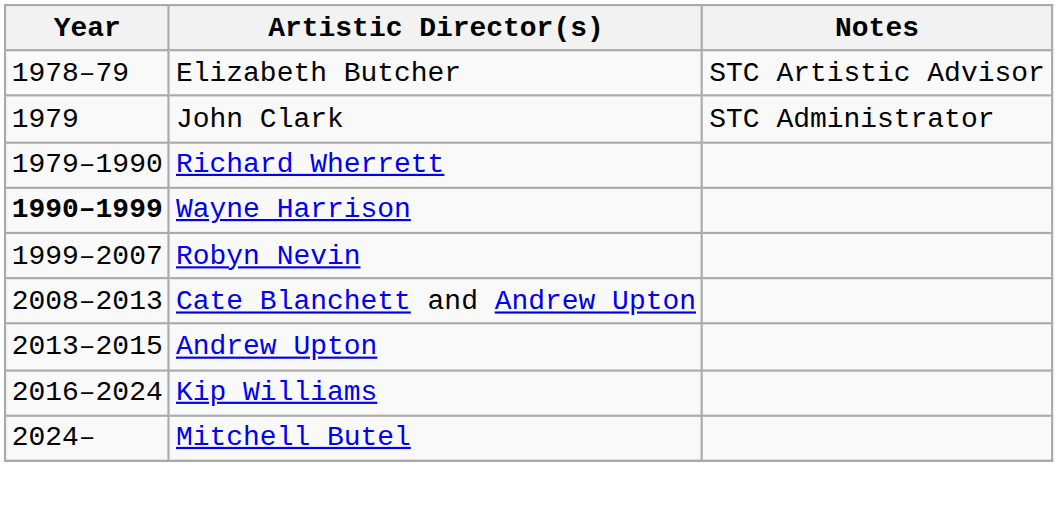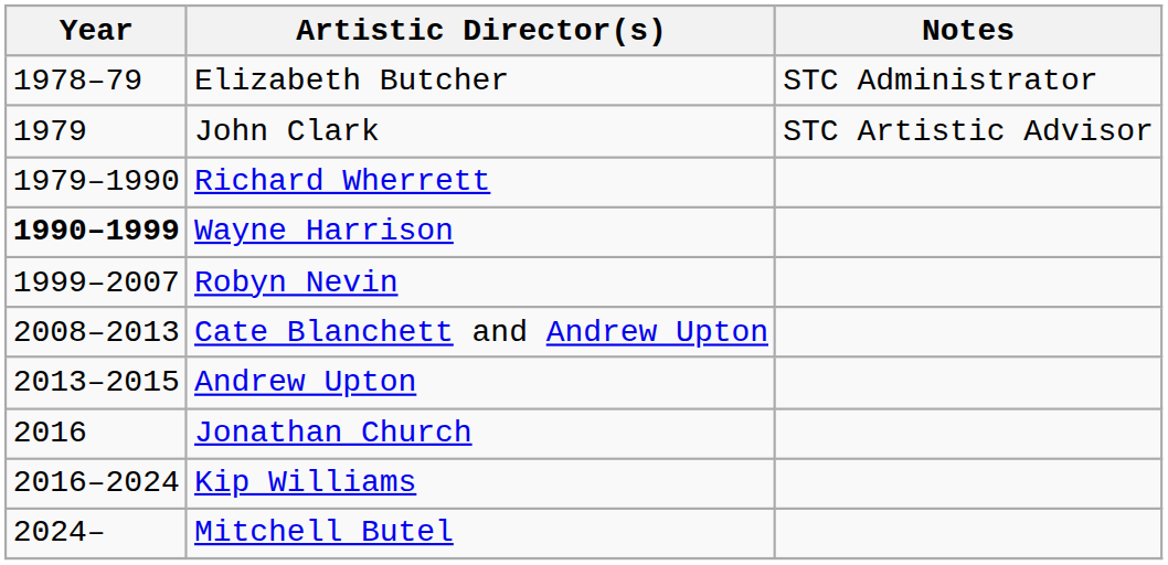Elizabeth Butcher | Notes: STC Artistic Advisor -> STC Administrator
John Clark | Notes: STC Administrator -> STC Artistic Advisor
+ row: 2016 | Jonathan Church
